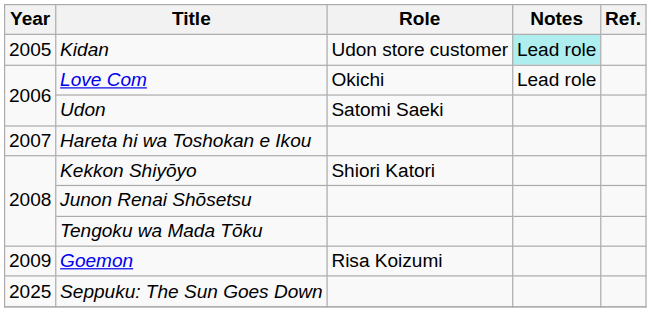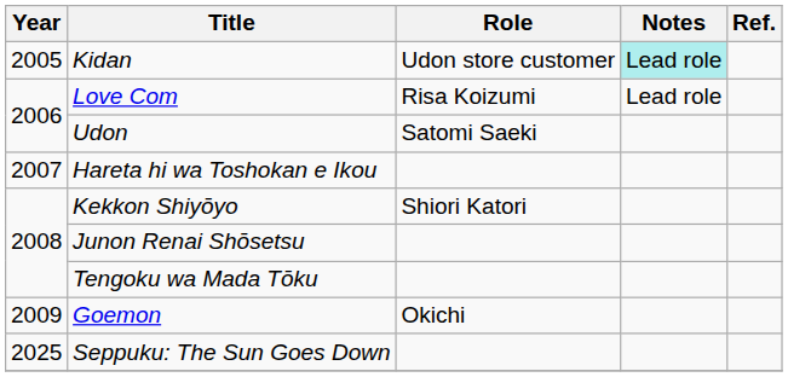Love Com | Role: Okichi -> Risa Koizumi
Goemon | Role: Risa Koizumi -> Okichi
